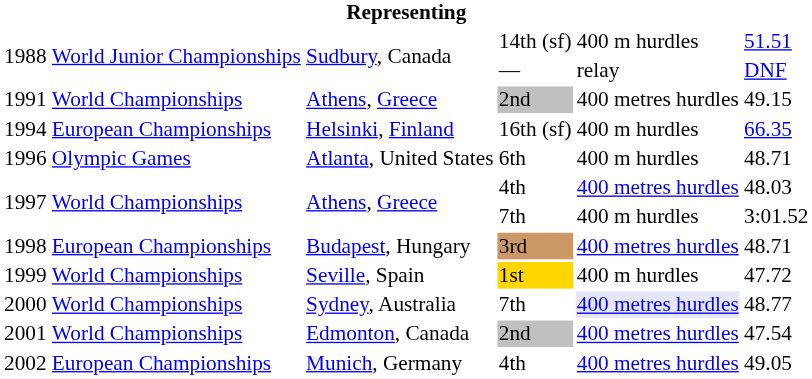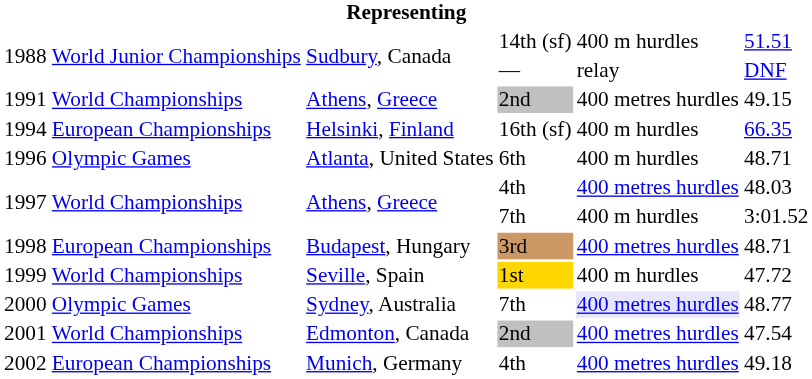2000 | column 2: World Championships -> Olympic Games
2002 | column 6: 49.05 -> 49.18
